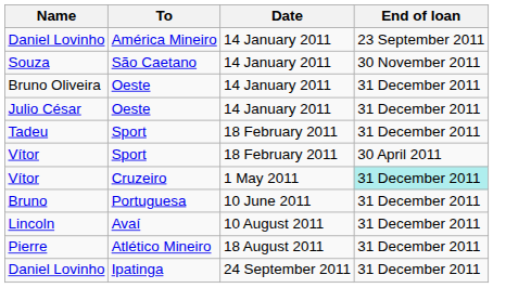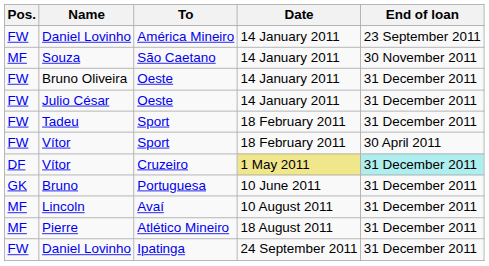+ column: Pos. | FW | MF | FW | FW | FW | FW | DF | GK | MF | MF | FW
Vítor / Cruzeiro | Date: no background -> khaki background
